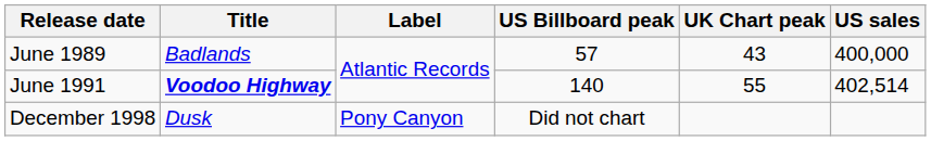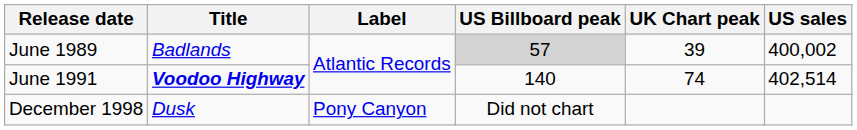June 1989 | US Billboard peak: no background -> lightgrey background
June 1989 | UK Chart peak: 43 -> 39
June 1989 | US sales: 400,000 -> 400,002
June 1991 | UK Chart peak: 55 -> 74
